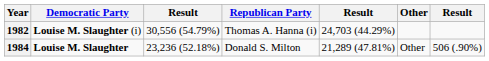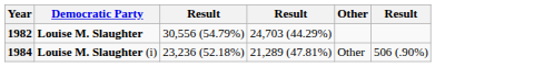- column: Republican Party | Thomas A. Hanna (i) | Donald S. Milton
1982 | Democratic Party: Louise M. Slaughter (i) -> Louise M. Slaughter
1984 | Democratic Party: Louise M. Slaughter -> Louise M. Slaughter (i)
